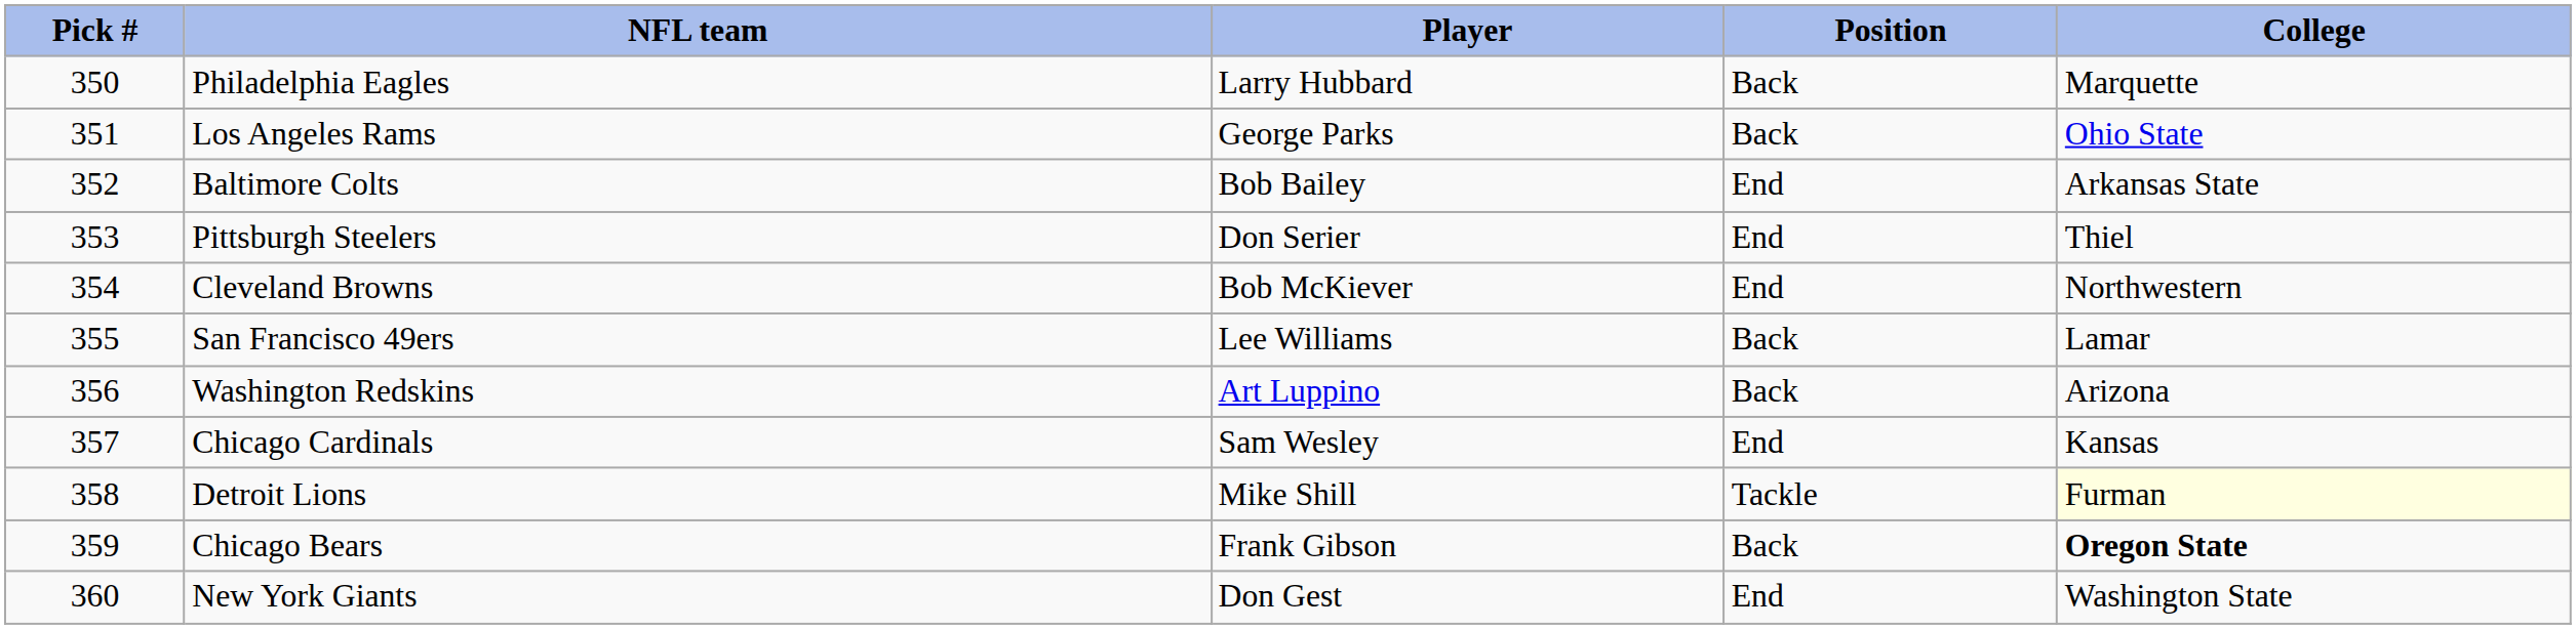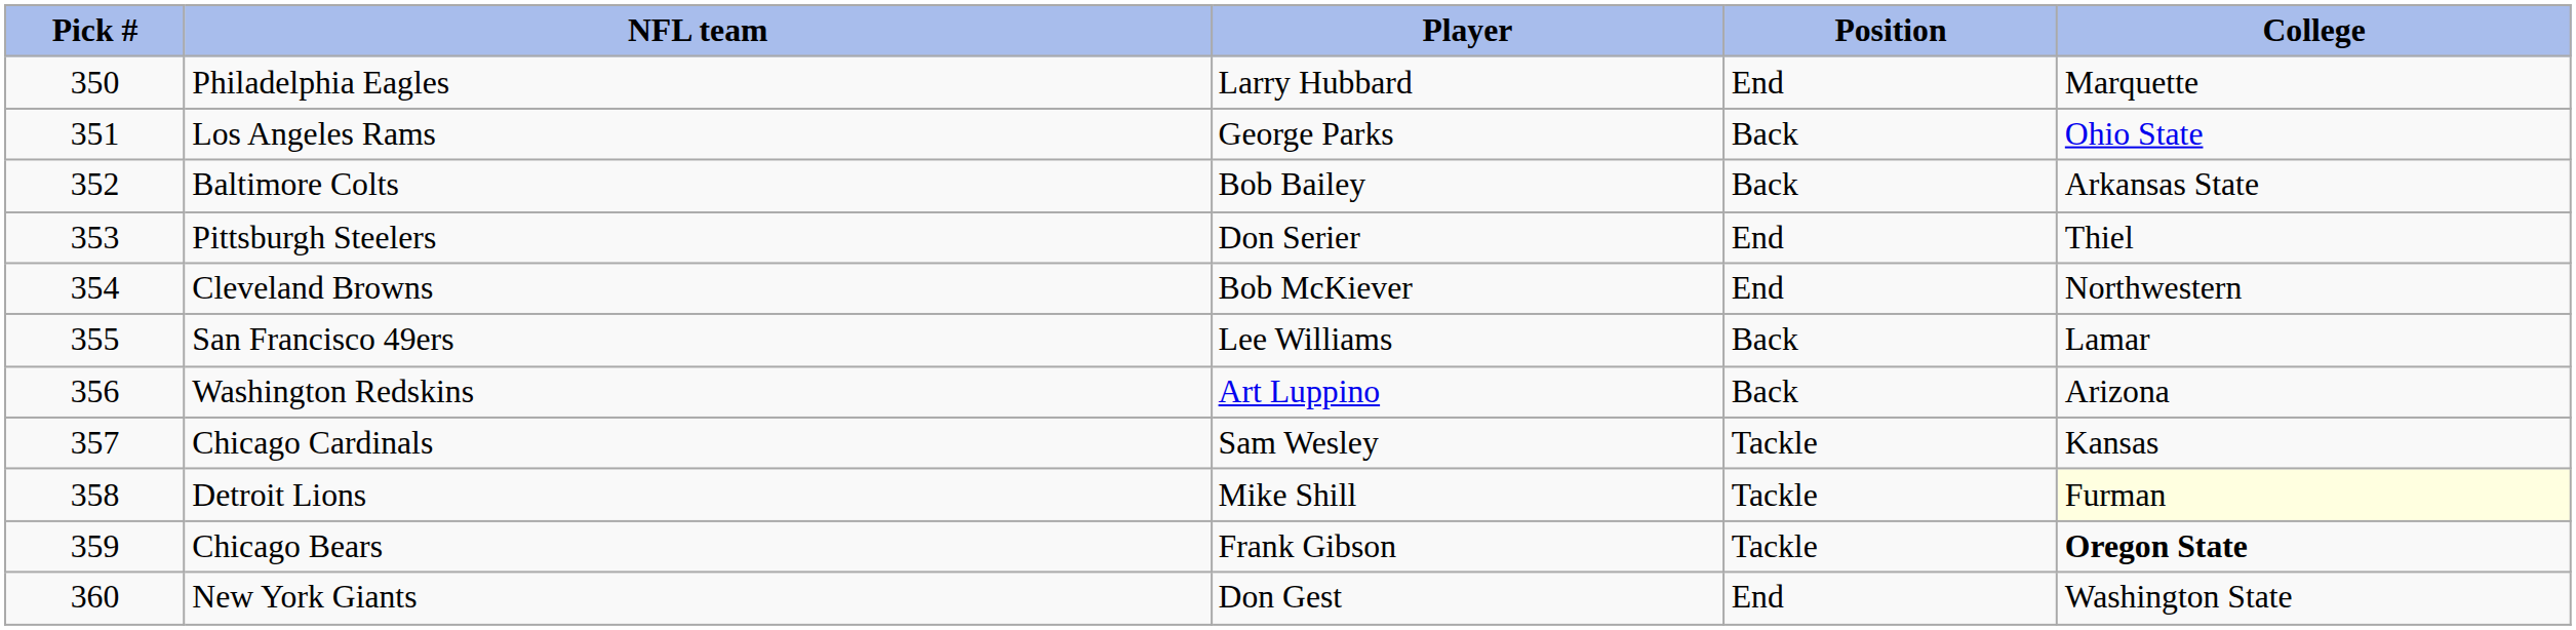Philadelphia Eagles | Position: Back -> End
Baltimore Colts | Position: End -> Back
Chicago Cardinals | Position: End -> Tackle
Chicago Bears | Position: Back -> Tackle
